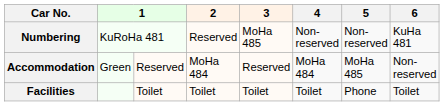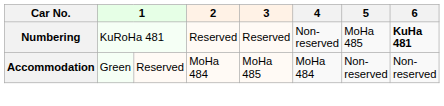Numbering | 3: MoHa 485 -> Reserved
Numbering | 5: Non-reserved -> MoHa 485
Numbering | 6: normal -> bold
Accommodation | 3: Reserved -> MoHa 485
Accommodation | 5: MoHa 485 -> Non-reserved
- row: Facilities | Toilet | Toilet | Toilet | Toilet | Phone | Toilet
